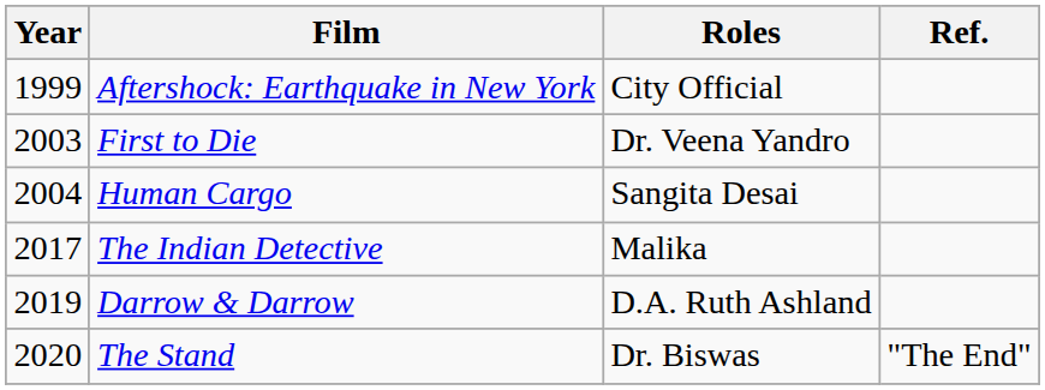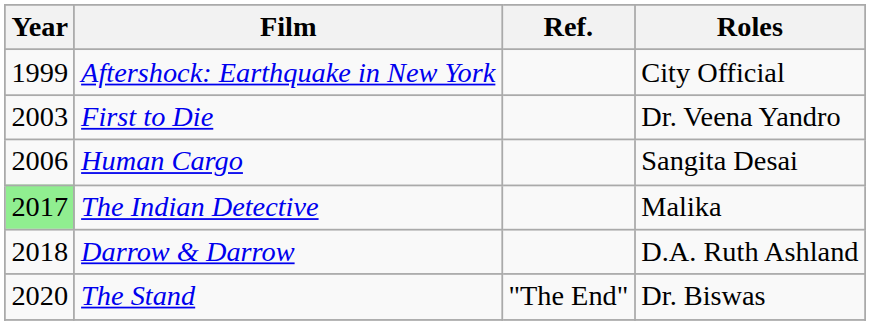columns swapped: Roles <-> Ref.
Human Cargo | Year: 2004 -> 2006
The Indian Detective | Year: no background -> lightgreen background
Darrow & Darrow | Year: 2019 -> 2018
